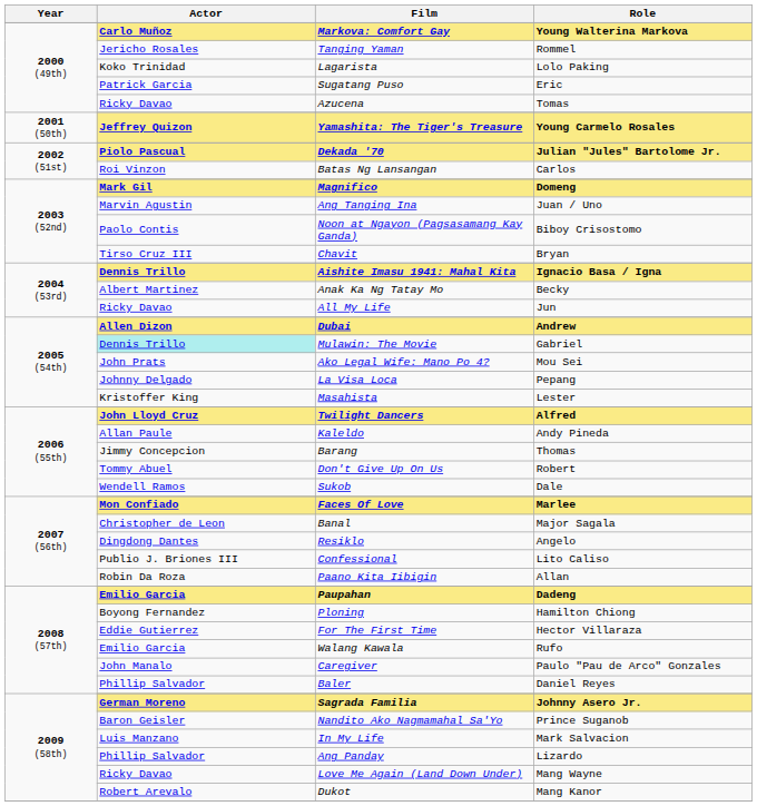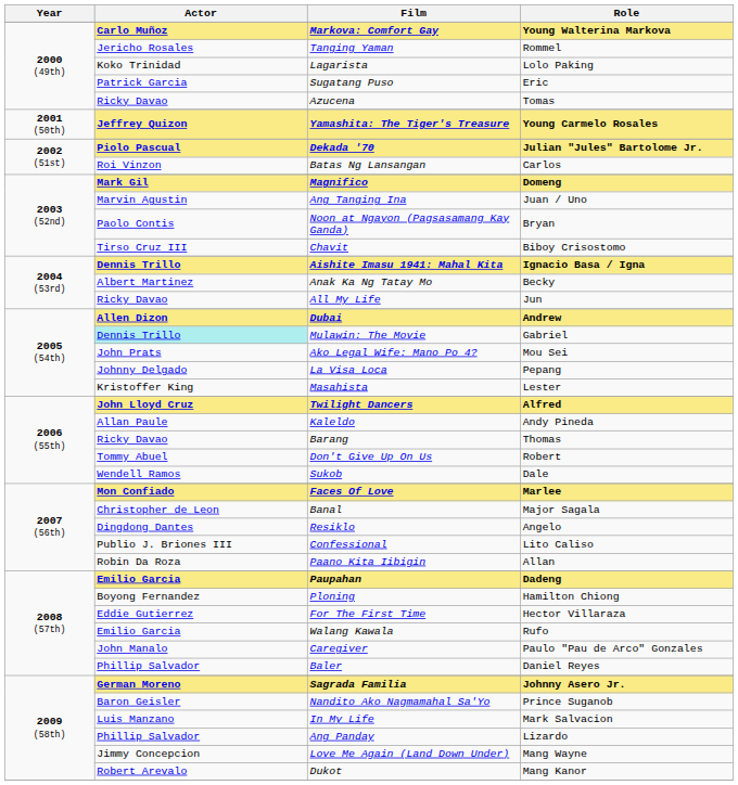Noon at Ngayon (Pagsasamang Kay Ganda) | Role: Biboy Crisostomo -> Bryan
Chavit | Role: Bryan -> Biboy Crisostomo
Barang | Actor: Jimmy Concepcion -> Ricky Davao
Love Me Again (Land Down Under) | Actor: Ricky Davao -> Jimmy Concepcion
